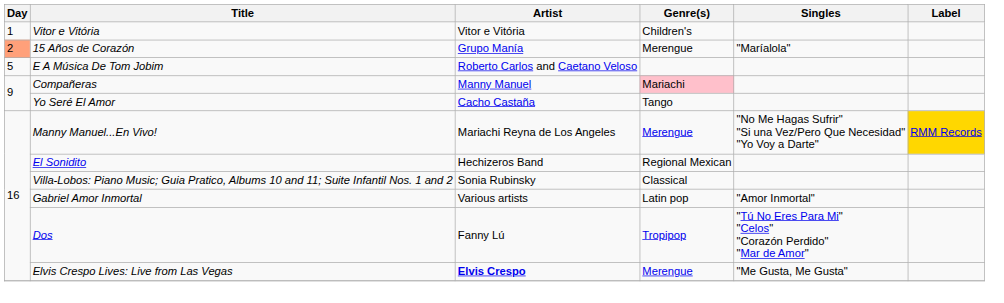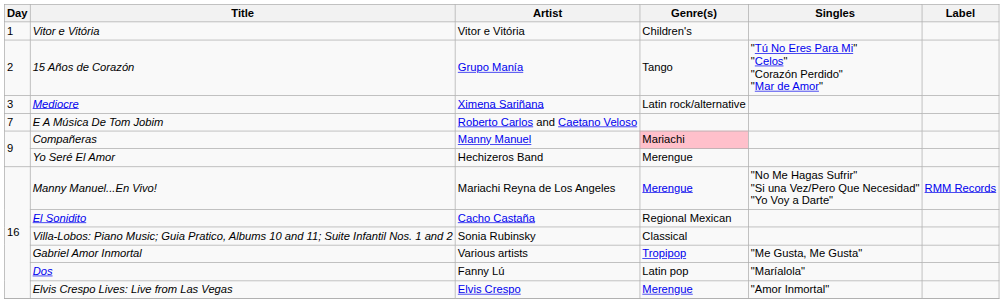15 Años de Corazón | Day: lightsalmon background -> no background
15 Años de Corazón | Genre(s): Merengue -> Tango
15 Años de Corazón | Singles: "Maríalola" -> "Tú No Eres Para Mi" "Celos" "Corazón Perdido" "Mar de Amor"
+ row: 3 | Mediocre | Ximena Sariñana | Latin rock/alternative
E A Música De Tom Jobim | Day: 5 -> 7
Yo Seré El Amor | Artist: Cacho Castaña -> Hechizeros Band
Yo Seré El Amor | Genre(s): Tango -> Merengue
Manny Manuel...En Vivo! | Label: gold background -> no background
El Sonidito | Artist: Hechizeros Band -> Cacho Castaña
Gabriel Amor Inmortal | Genre(s): Latin pop -> Tropipop
Gabriel Amor Inmortal | Singles: "Amor Inmortal" -> "Me Gusta, Me Gusta"
Dos | Genre(s): Tropipop -> Latin pop
Dos | Singles: "Tú No Eres Para Mi" "Celos" "Corazón Perdido" "Mar de Amor" -> "Maríalola"
Elvis Crespo Lives: Live from Las Vegas | Artist: bold -> normal
Elvis Crespo Lives: Live from Las Vegas | Singles: "Me Gusta, Me Gusta" -> "Amor Inmortal"
